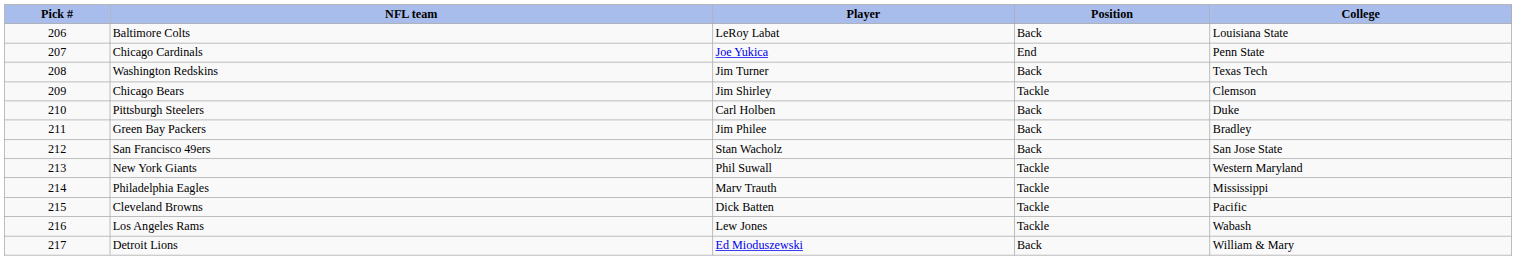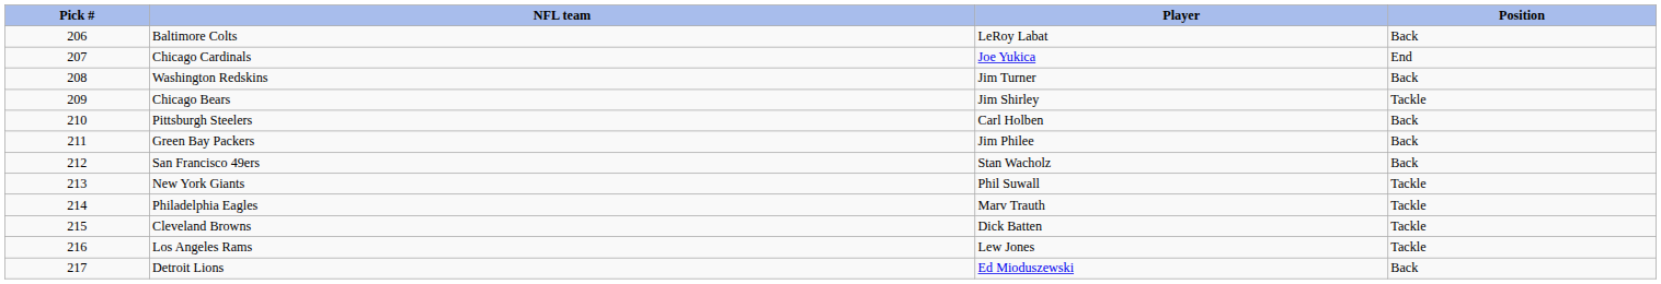- column: College | Louisiana State | Penn State | Texas Tech | Clemson | Duke | Bradley | San Jose State | Western Maryland | Mississippi | Pacific | Wabash | William & Mary
